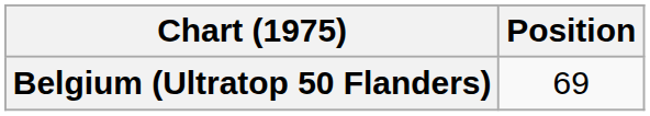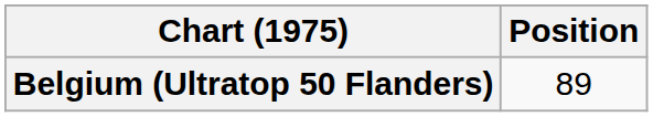Belgium (Ultratop 50 Flanders) | Position: 69 -> 89
